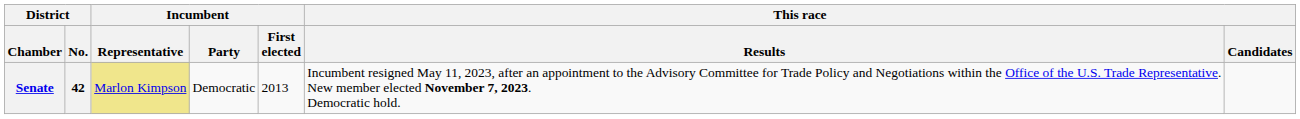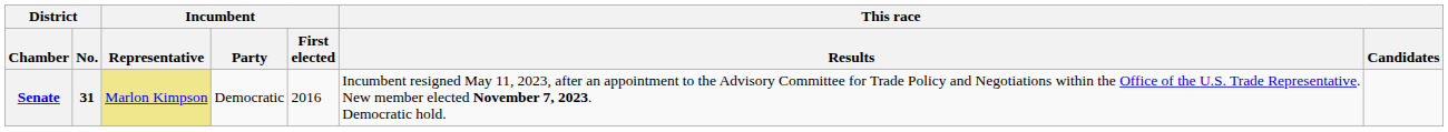Senate | District / No.: 42 -> 31
Senate | Incumbent / First elected: 2013 -> 2016
